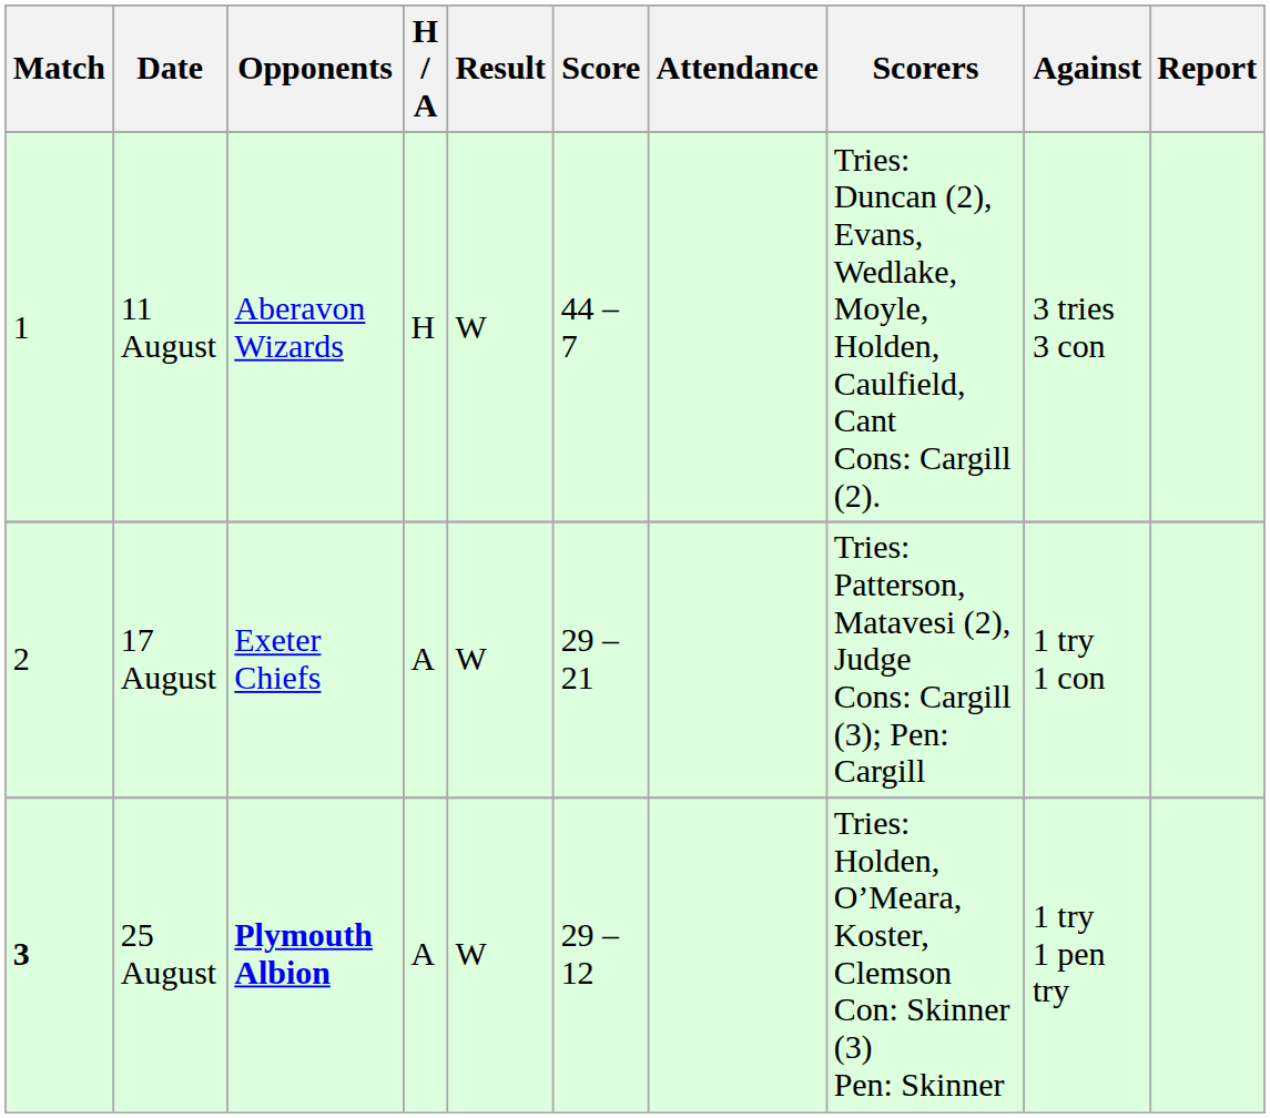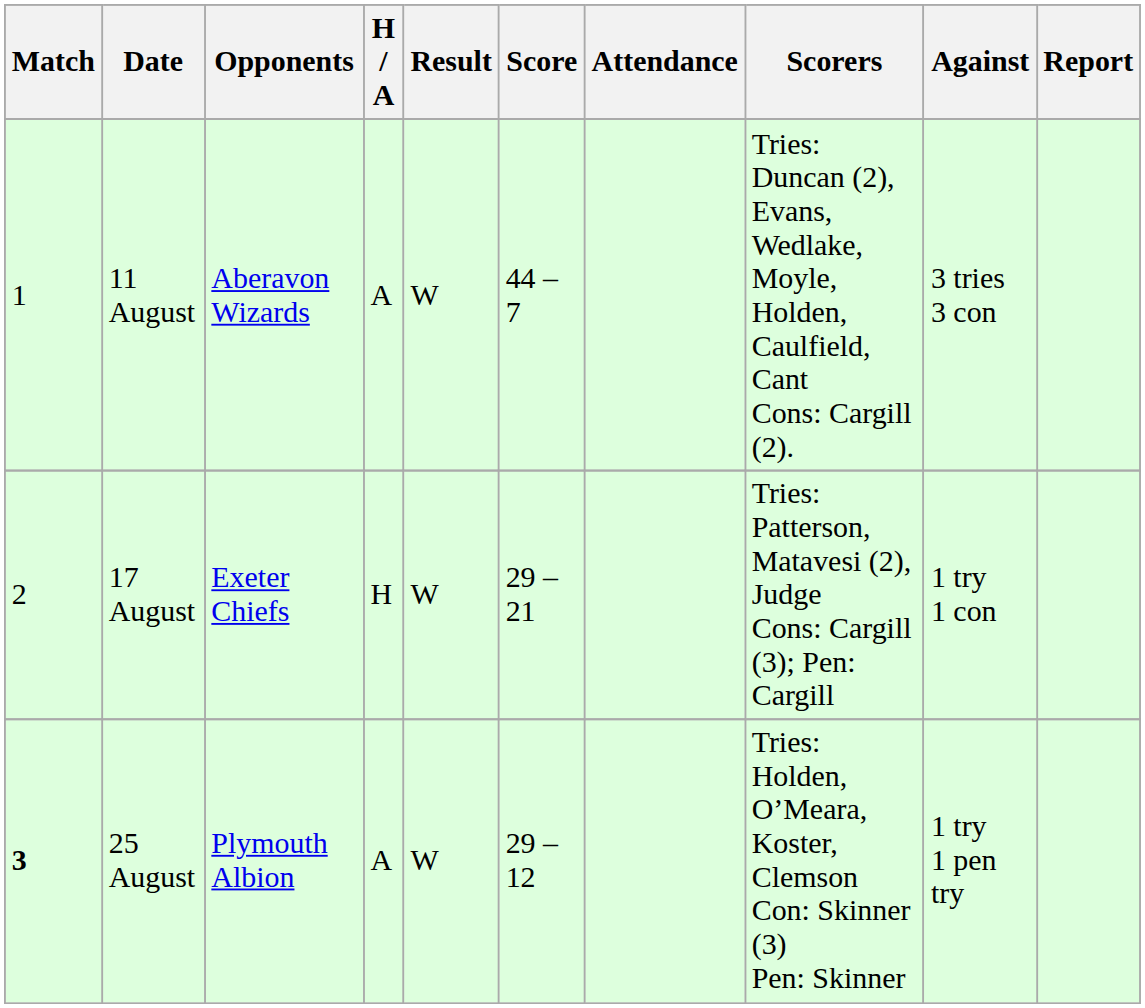11 August | H / A: H -> A
17 August | H / A: A -> H
25 August | Opponents: bold -> normal
